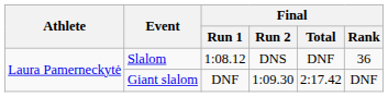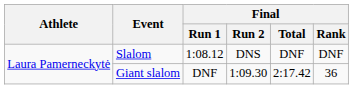Slalom | Final / Rank: 36 -> DNF
Giant slalom | Final / Rank: DNF -> 36
